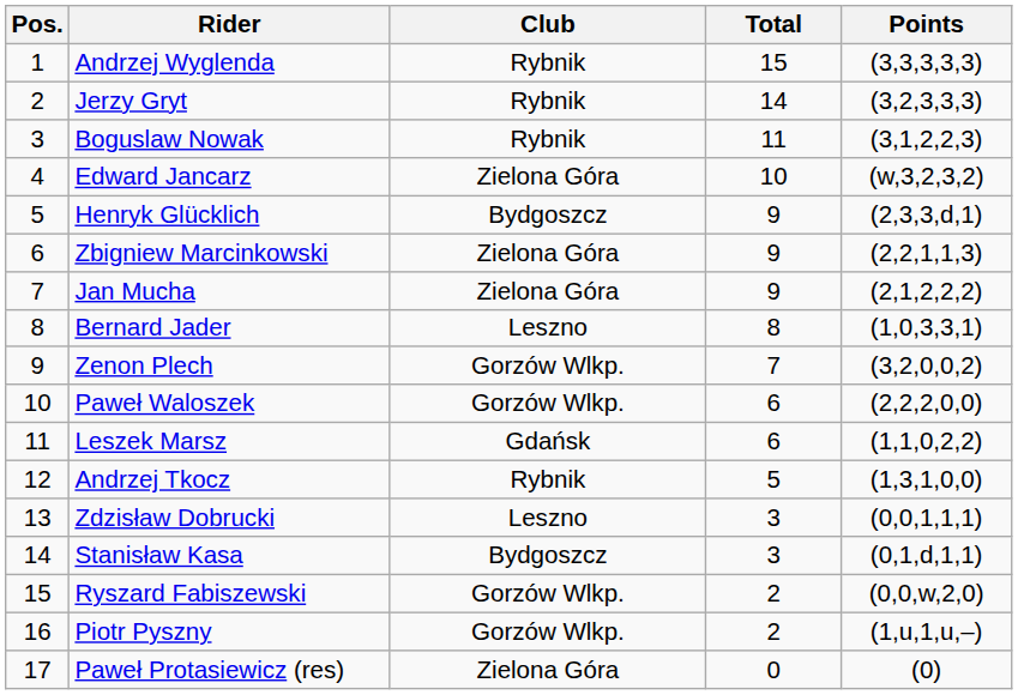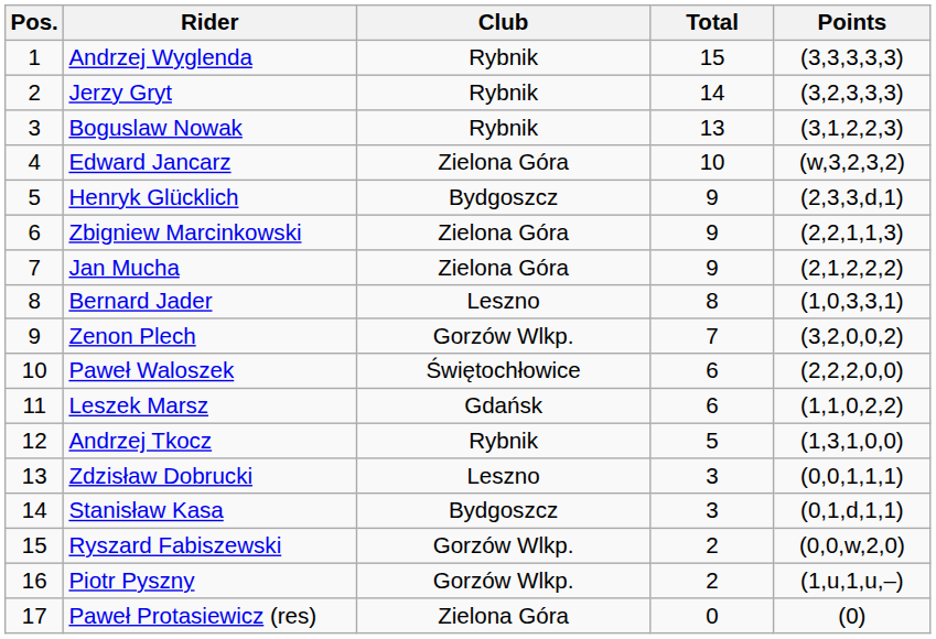Boguslaw Nowak | Total: 11 -> 13
Paweł Waloszek | Club: Gorzów Wlkp. -> Świętochłowice
